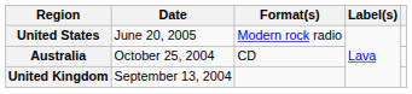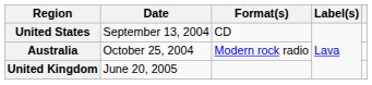United States | Date: June 20, 2005 -> September 13, 2004
United States | Format(s): Modern rock radio -> CD
Australia | Format(s): CD -> Modern rock radio
United Kingdom | Date: September 13, 2004 -> June 20, 2005
